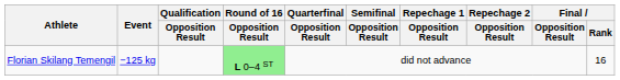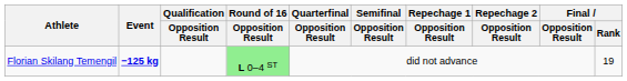Florian Skilang Temengil | Event: normal -> bold
Florian Skilang Temengil | Final / Rank: 16 -> 19
